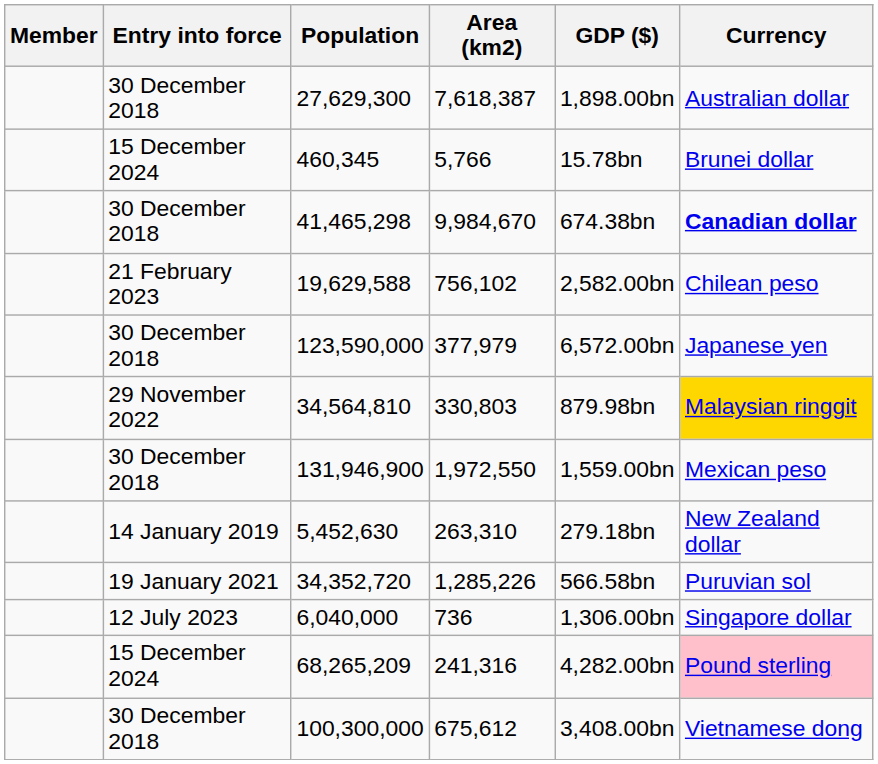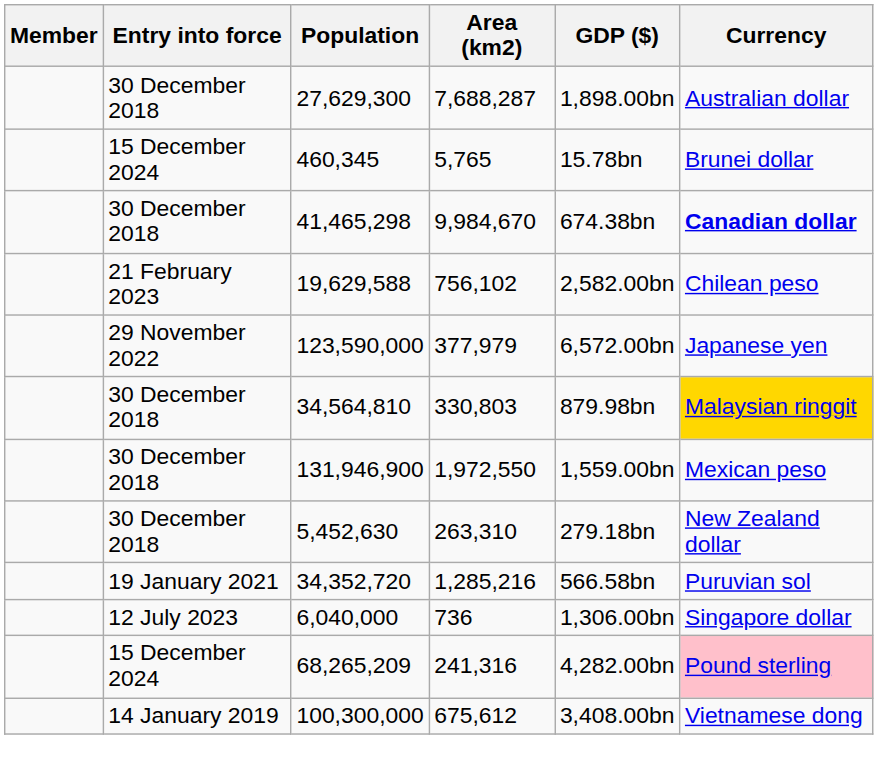27,629,300 | Area (km2): 7,618,387 -> 7,688,287
460,345 | Area (km2): 5,766 -> 5,765
123,590,000 | Entry into force: 30 December 2018 -> 29 November 2022
34,564,810 | Entry into force: 29 November 2022 -> 30 December 2018
5,452,630 | Entry into force: 14 January 2019 -> 30 December 2018
34,352,720 | Area (km2): 1,285,226 -> 1,285,216
100,300,000 | Entry into force: 30 December 2018 -> 14 January 2019
